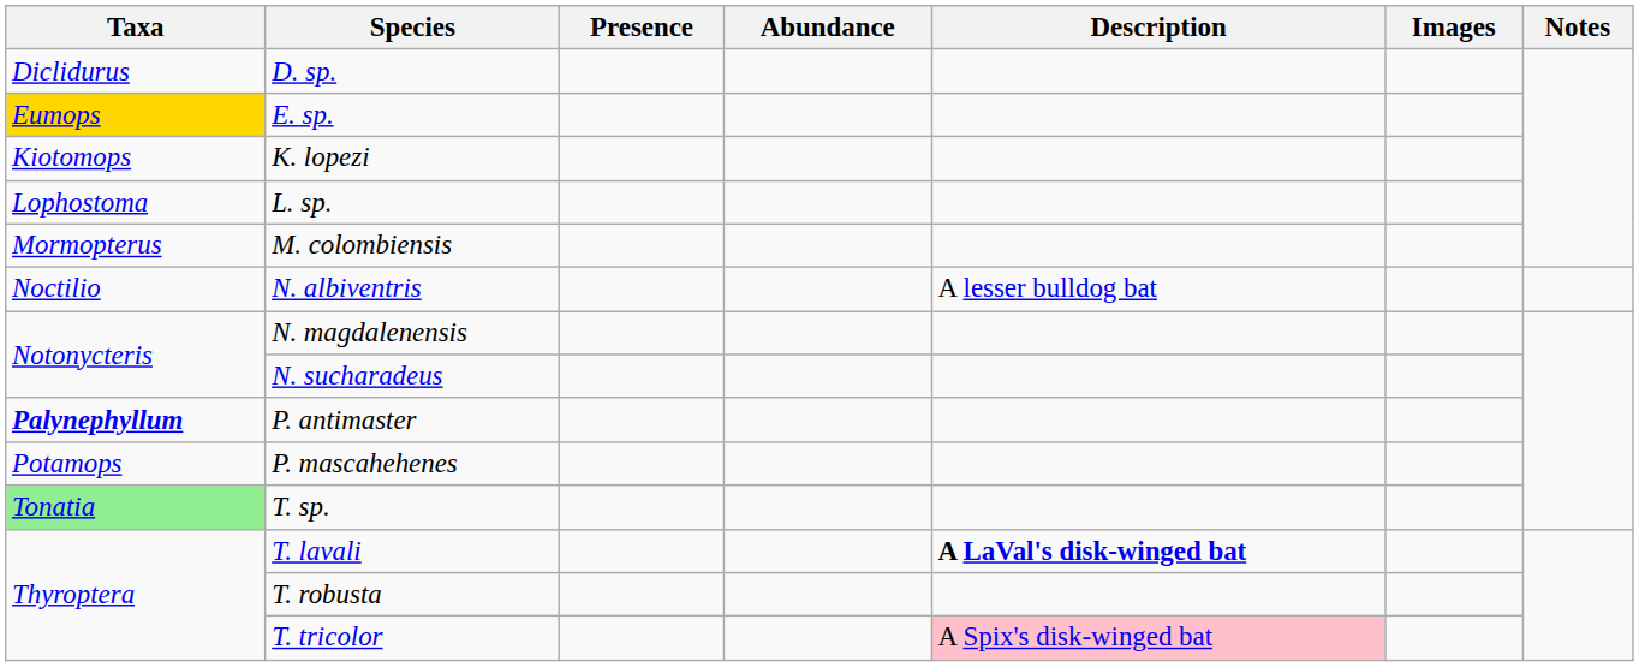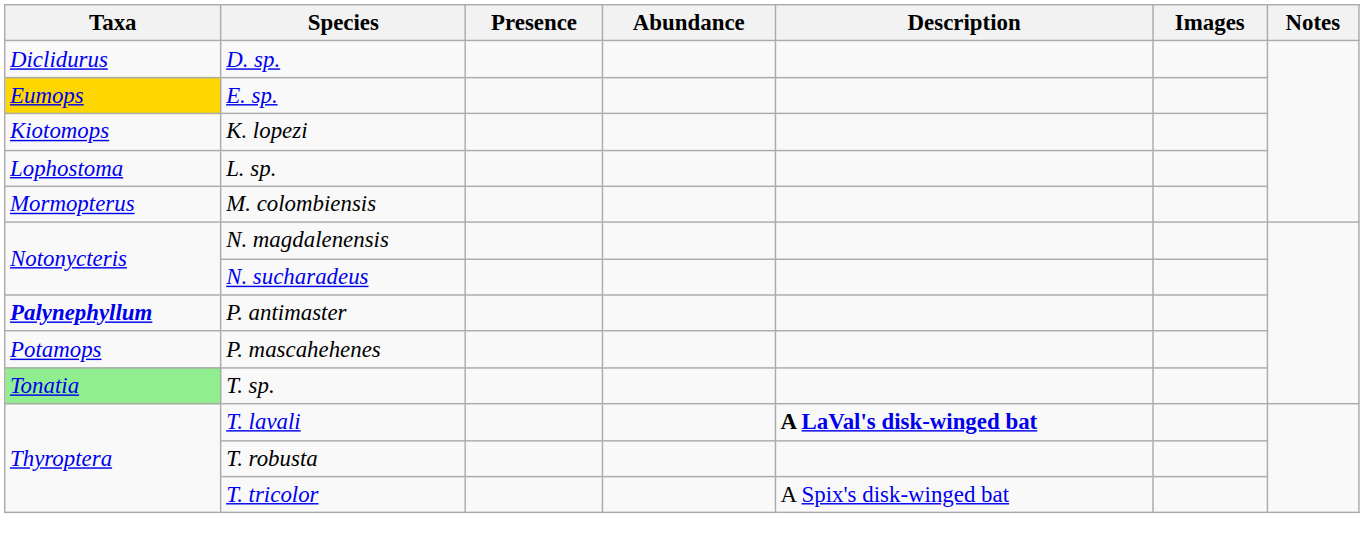- row: Noctilio | N. albiventris | A lesser bulldog bat
T. tricolor | Description: pink background -> no background
